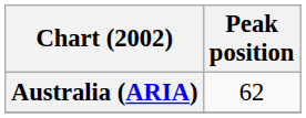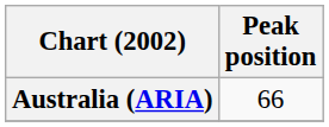Australia (ARIA) | Peak position: 62 -> 66
